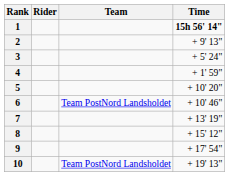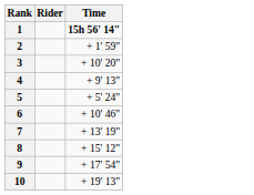- column: Team | Team PostNord Landsholdet | Team PostNord Landsholdet
2 | Time: + 9' 13" -> + 1' 59"
3 | Time: + 5' 24" -> + 10' 20"
4 | Time: + 1' 59" -> + 9' 13"
5 | Time: + 10' 20" -> + 5' 24"
